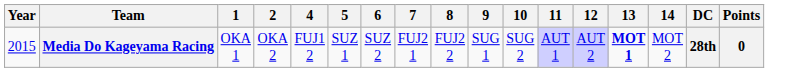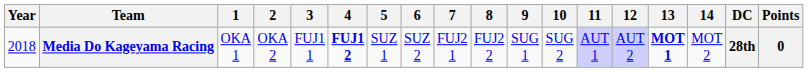+ column: 3 | FUJ1 1
Media Do Kageyama Racing | Year: 2015 -> 2018
Media Do Kageyama Racing | 4: normal -> bold
